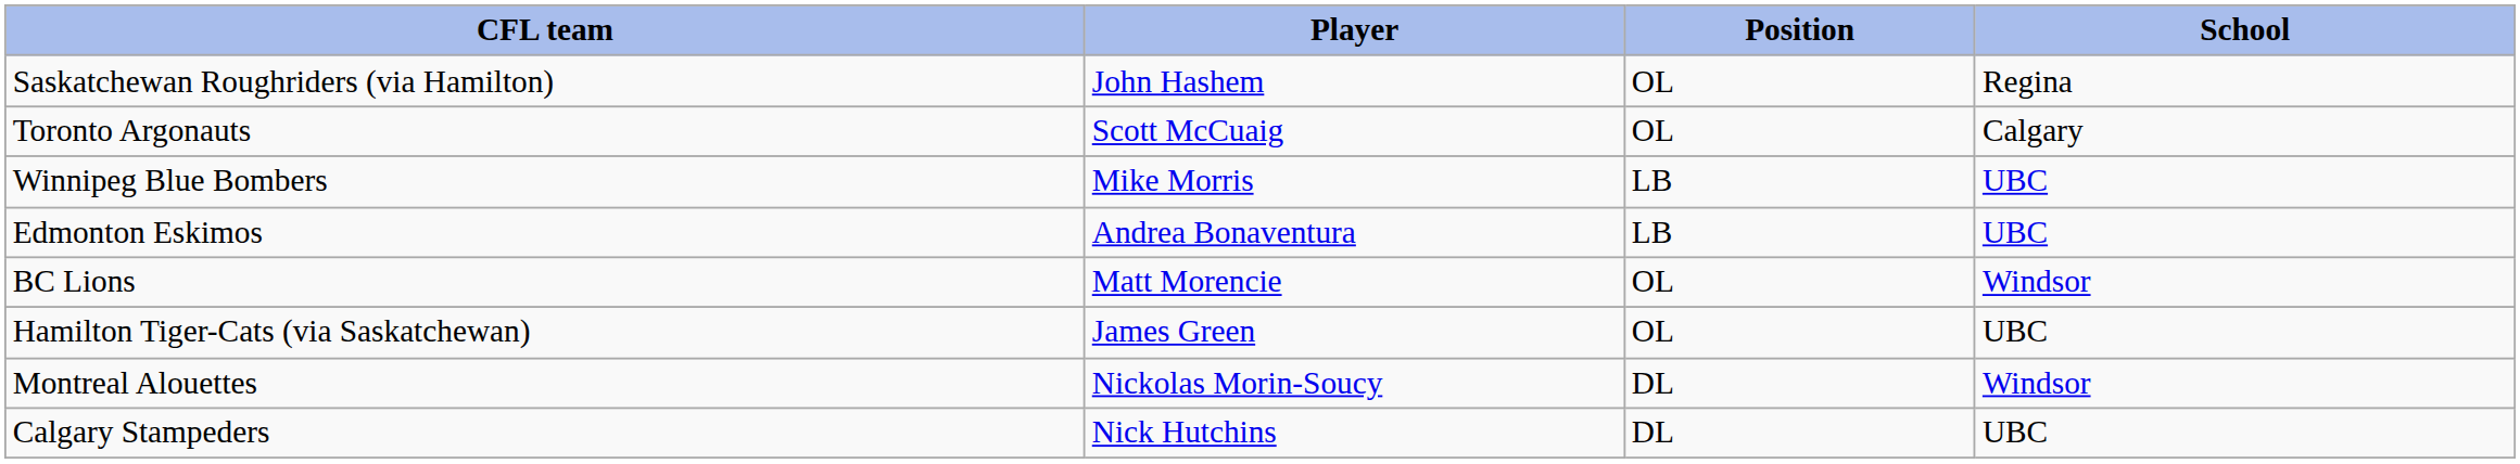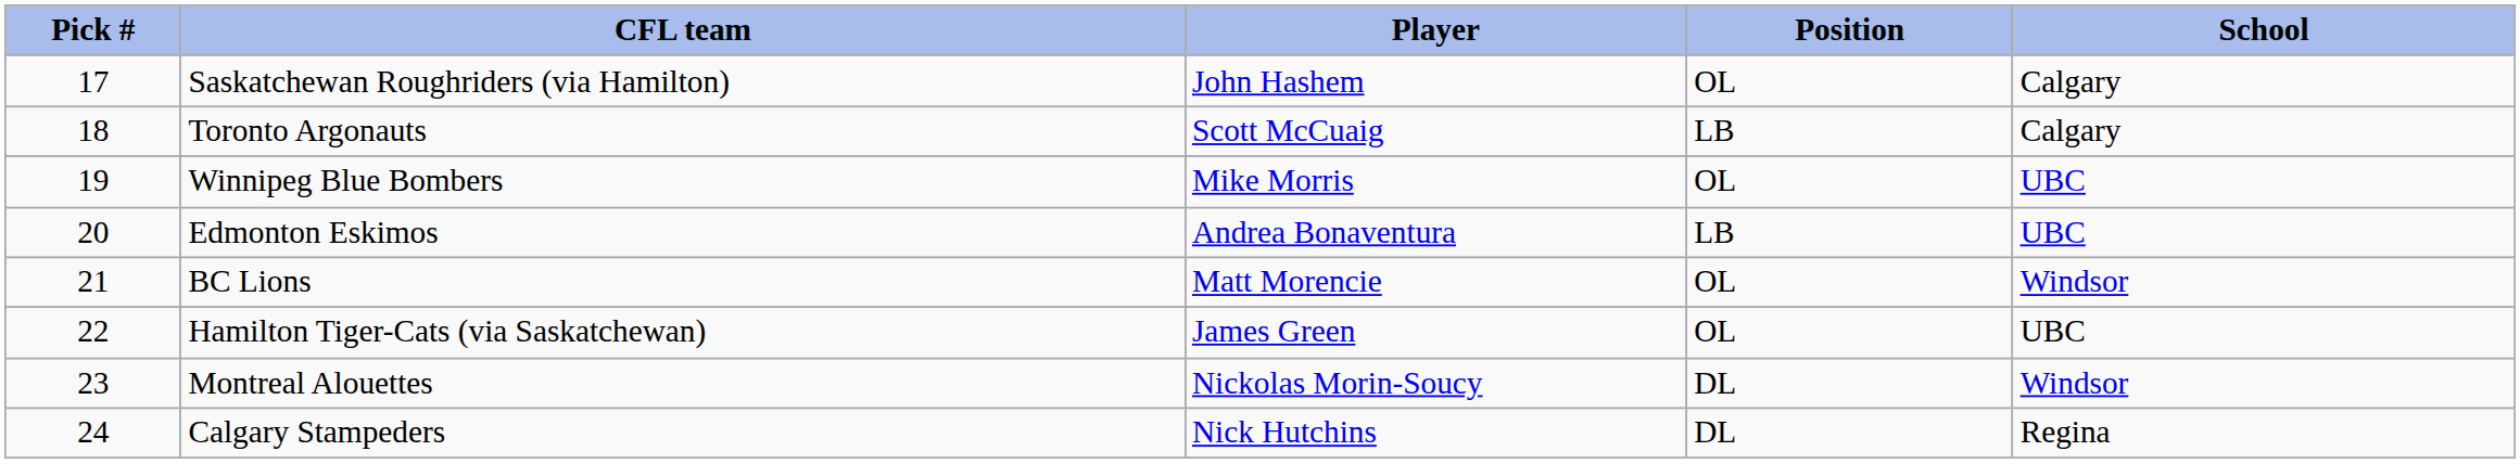+ column: Pick # | 17 | 18 | 19 | 20 | 21 | 22 | 23 | 24
Saskatchewan Roughriders (via Hamilton) | School: Regina -> Calgary
Toronto Argonauts | Position: OL -> LB
Winnipeg Blue Bombers | Position: LB -> OL
Calgary Stampeders | School: UBC -> Regina
